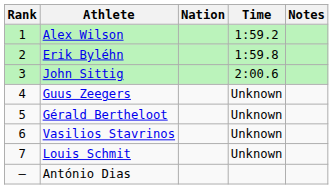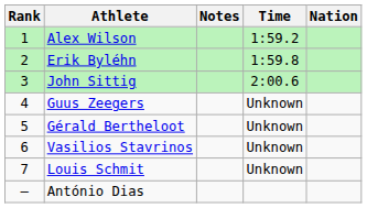columns swapped: Nation <-> Notes
